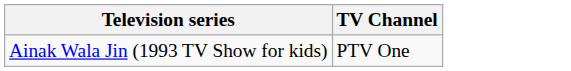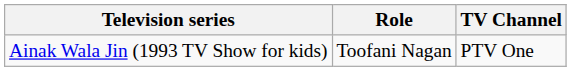+ column: Role | Toofani Nagan
